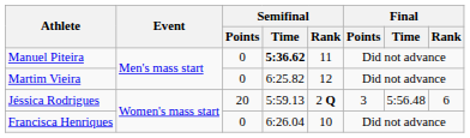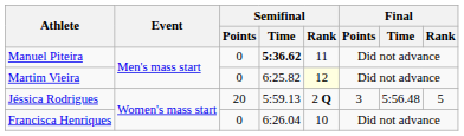Martim Vieira | Semifinal / Rank: no background -> lightyellow background
Jéssica Rodrigues | Final / Rank: 6 -> 5
